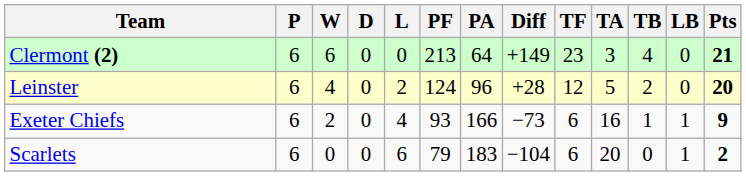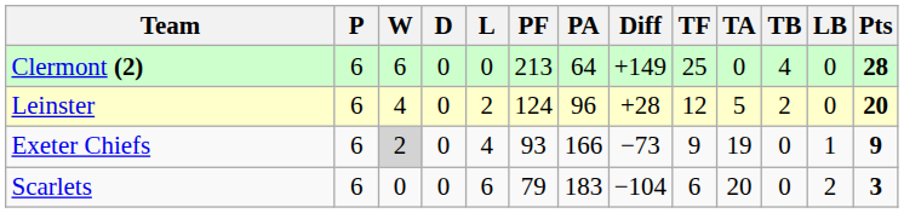Clermont (2) | TF: 23 -> 25
Clermont (2) | TA: 3 -> 0
Clermont (2) | Pts: 21 -> 28
Exeter Chiefs | W: no background -> lightgrey background
Exeter Chiefs | TF: 6 -> 9
Exeter Chiefs | TA: 16 -> 19
Exeter Chiefs | TB: 1 -> 0
Scarlets | LB: 1 -> 2
Scarlets | Pts: 2 -> 3
